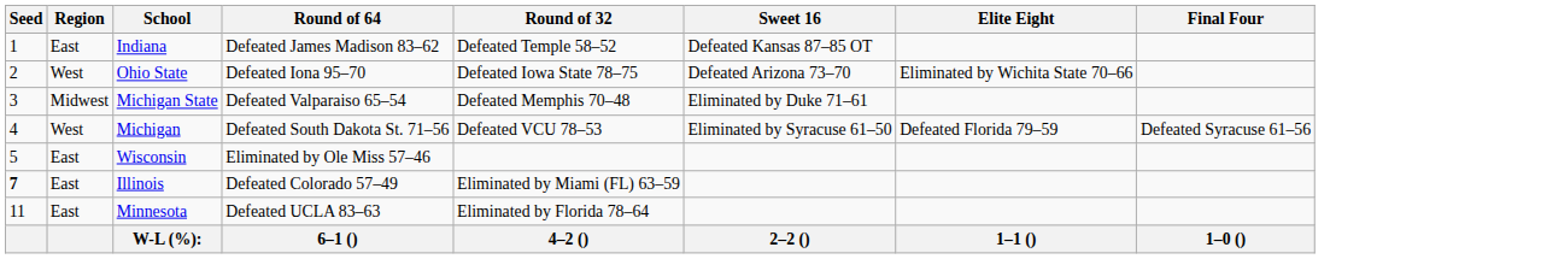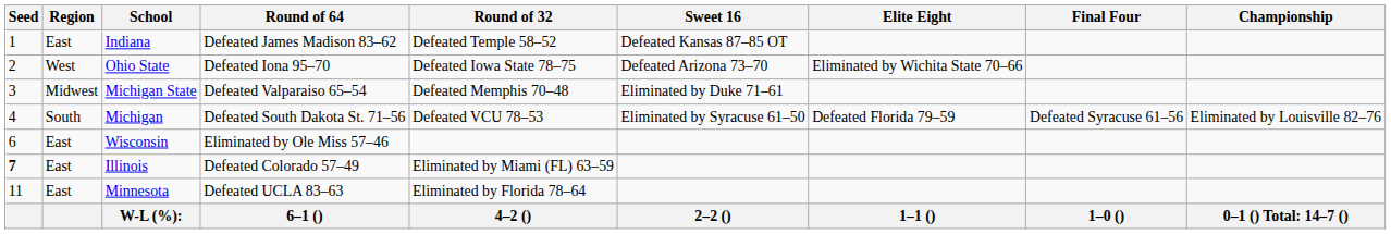+ column: Championship | Eliminated by Louisville 82–76 | 0–1 () Total: 14–7 ()
Michigan | Region: West -> South
Wisconsin | Seed: 5 -> 6
